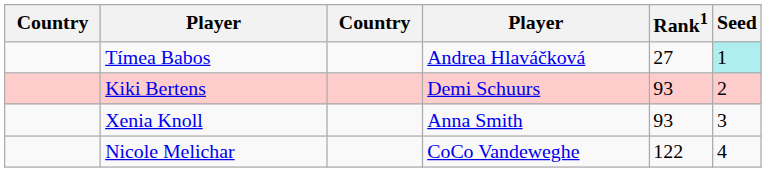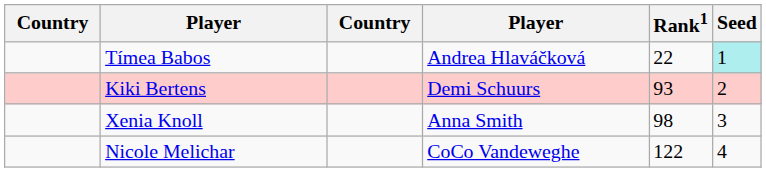Tímea Babos | Rank1: 27 -> 22
Xenia Knoll | Rank1: 93 -> 98
